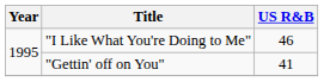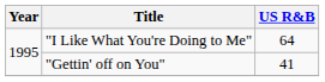"I Like What You're Doing to Me" | US R&B: 46 -> 64
